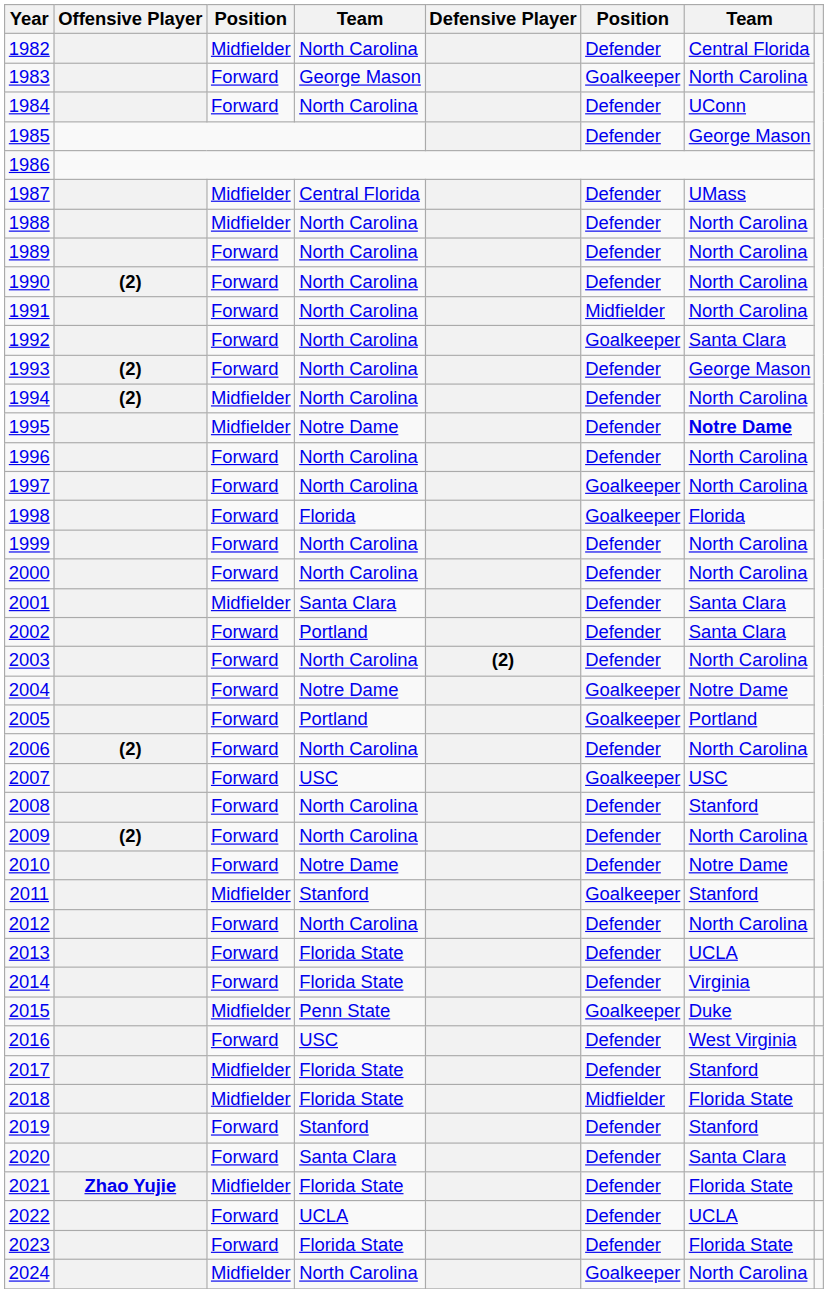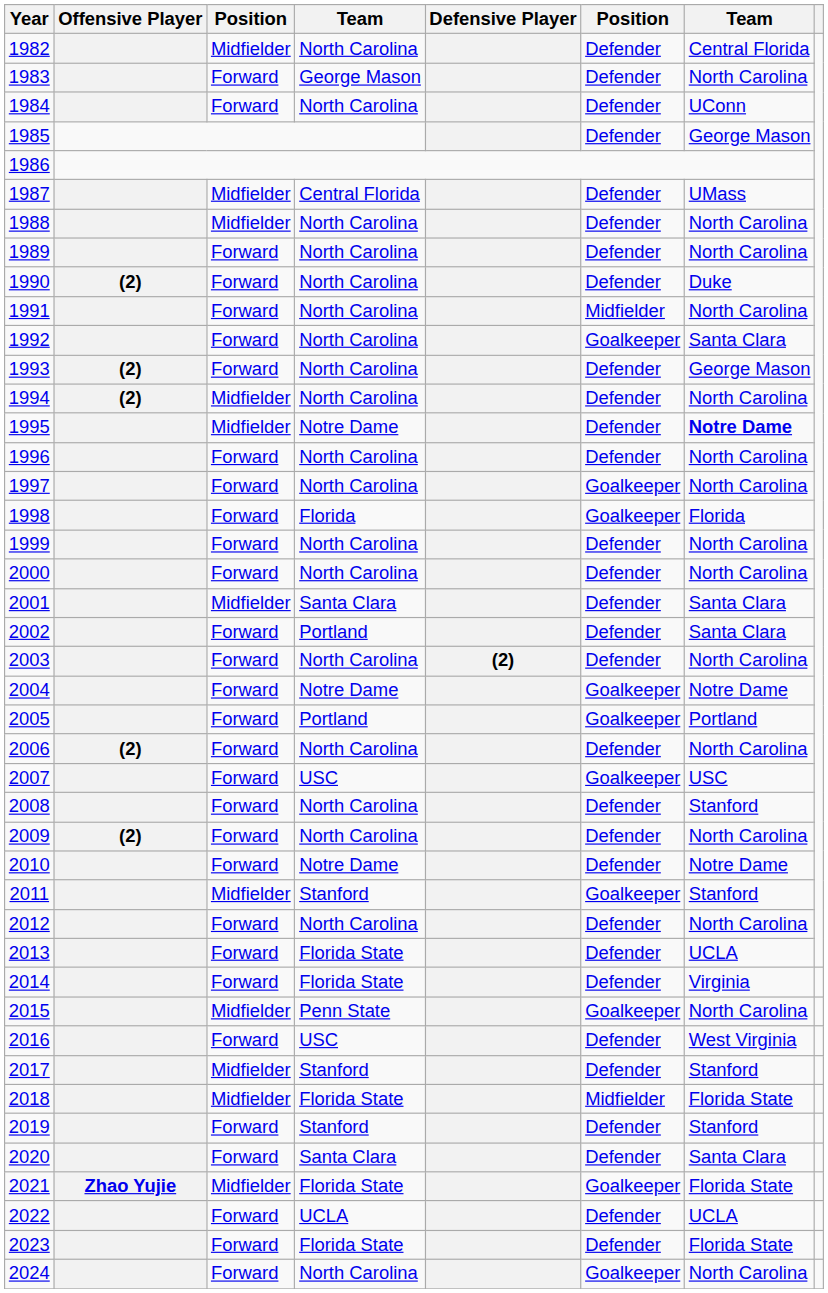1983 | column 6: Goalkeeper -> Defender
1990 | column 7: North Carolina -> Duke
2015 | column 7: Duke -> North Carolina
2017 | column 4: Florida State -> Stanford
2021 | column 6: Defender -> Goalkeeper
2024 | column 3: Midfielder -> Forward
